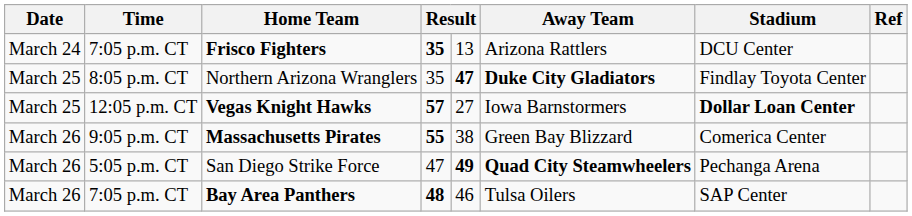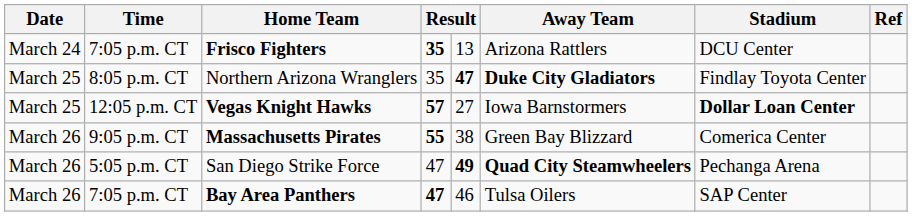Bay Area Panthers | column 4: 48 -> 47
